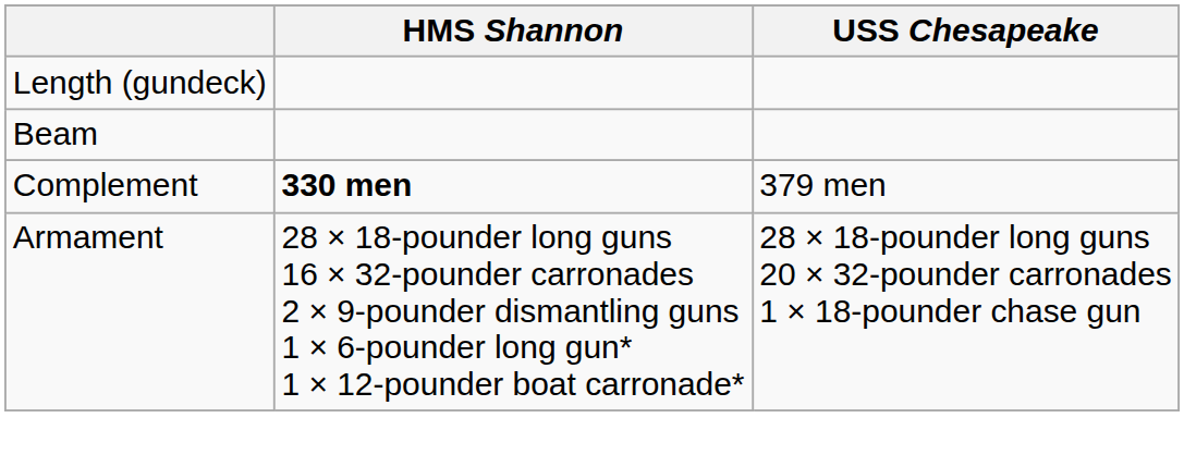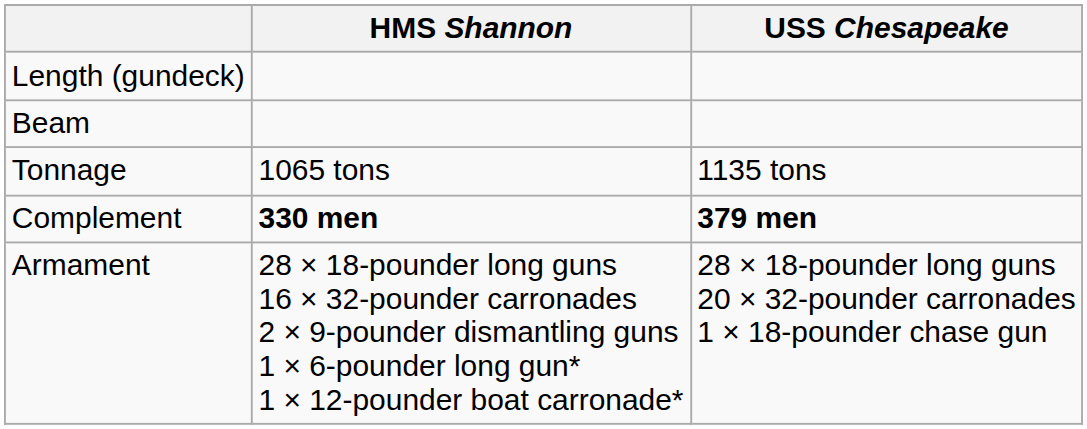+ row: Tonnage | 1065 tons | 1135 tons
Complement | USS Chesapeake: normal -> bold
